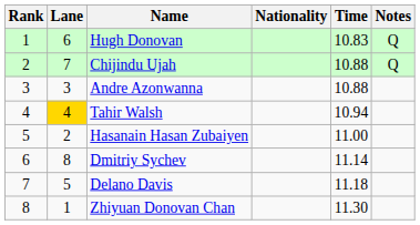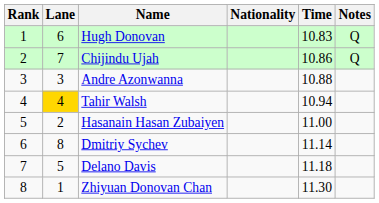Chijindu Ujah | Time: 10.88 -> 10.86
